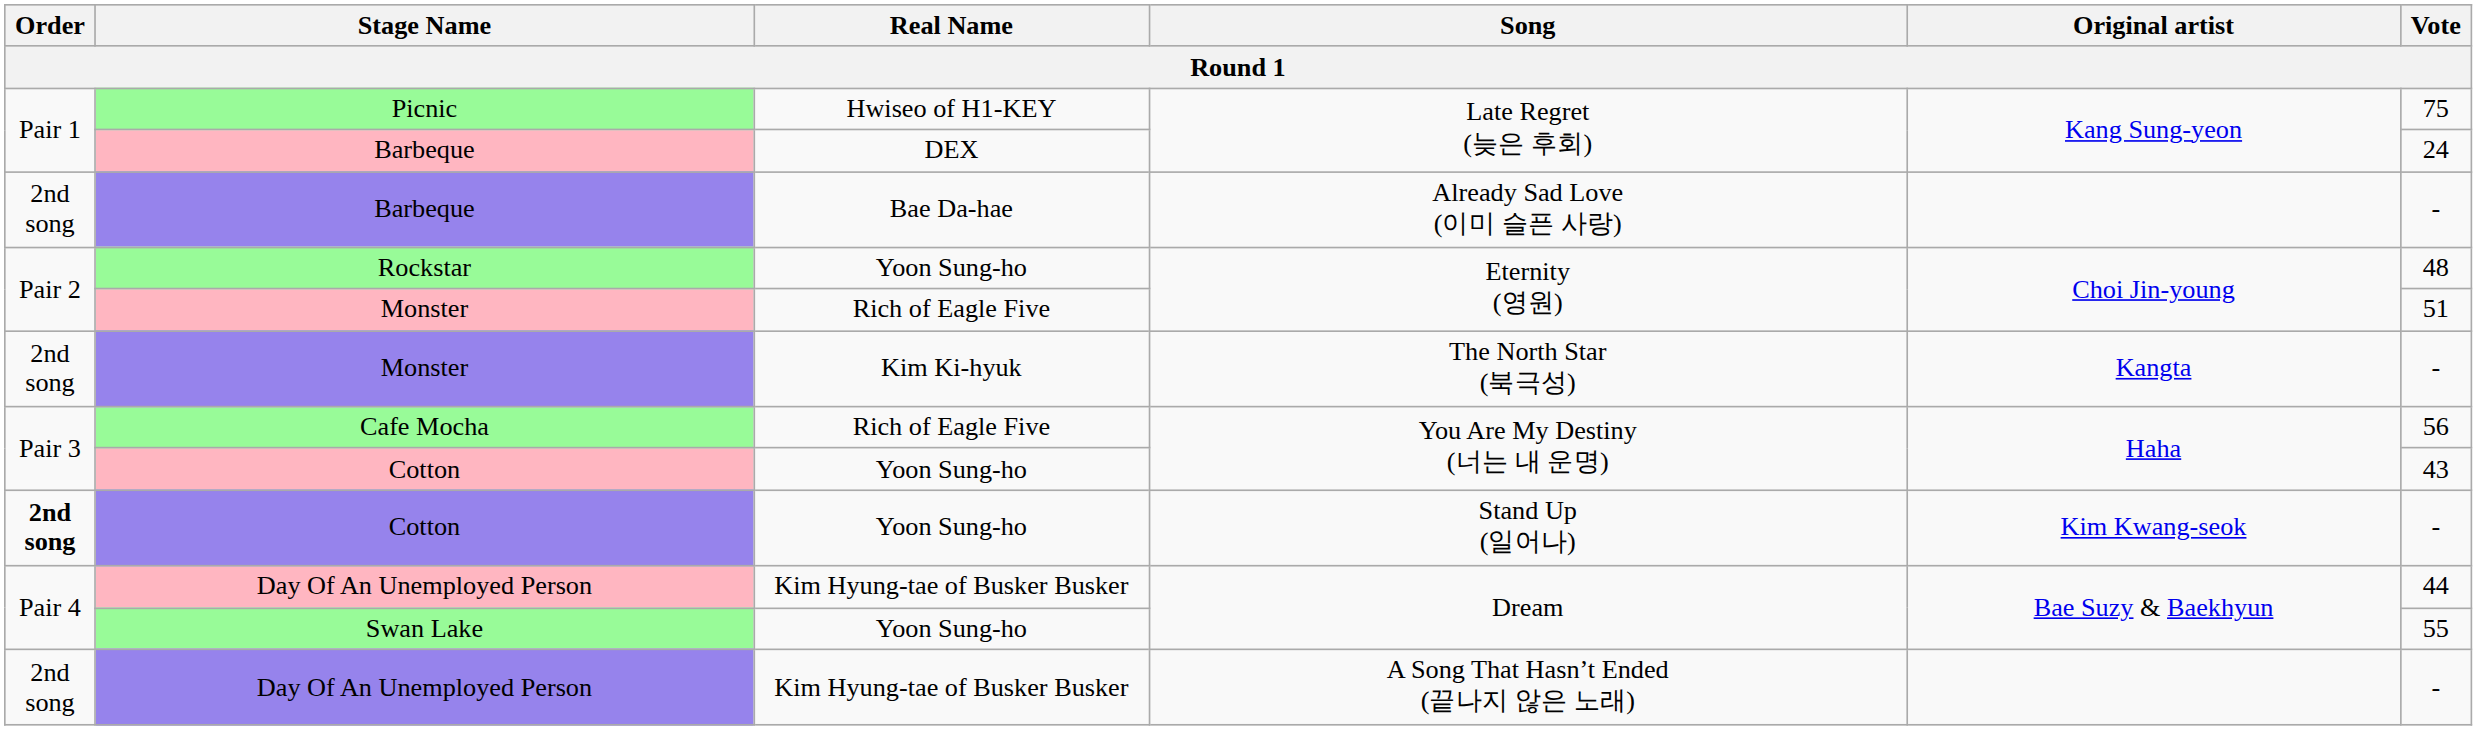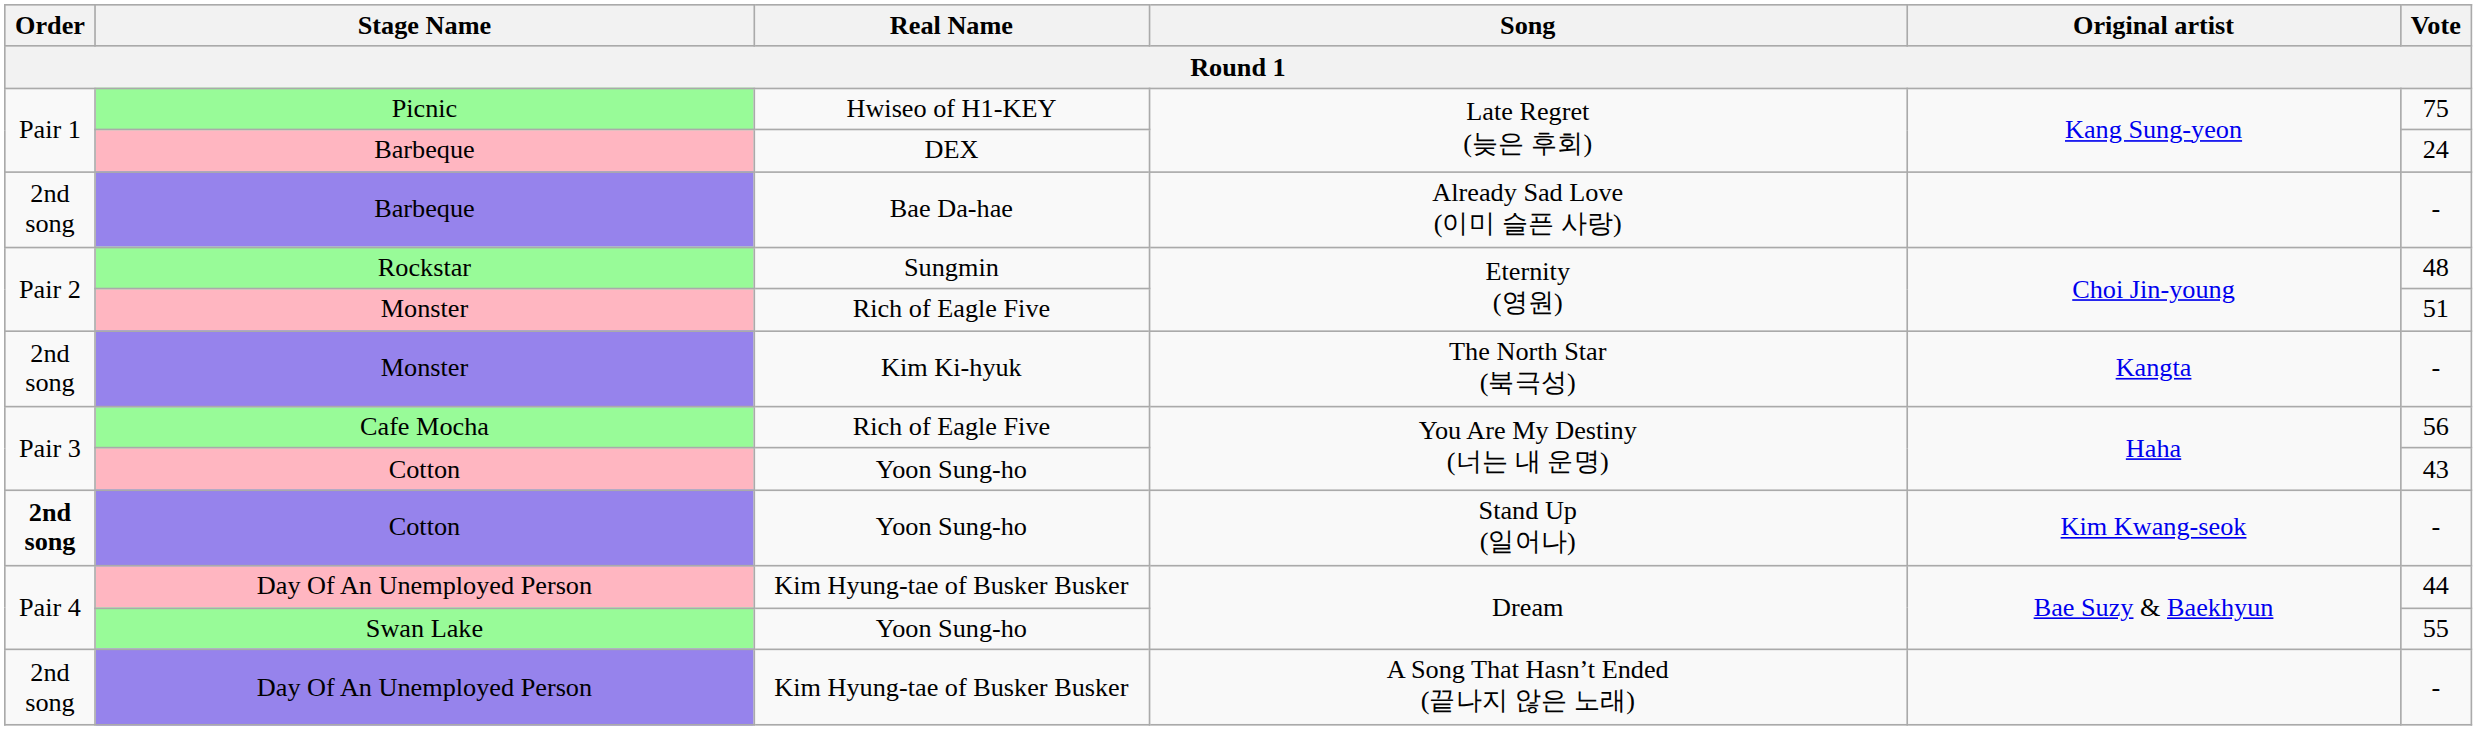Rockstar | Real Name: Yoon Sung-ho -> Sungmin
